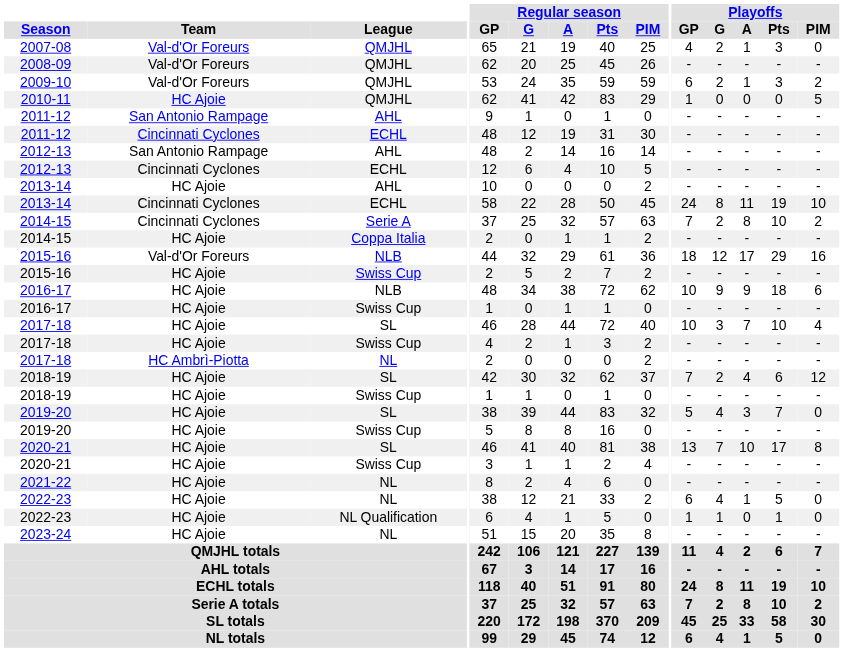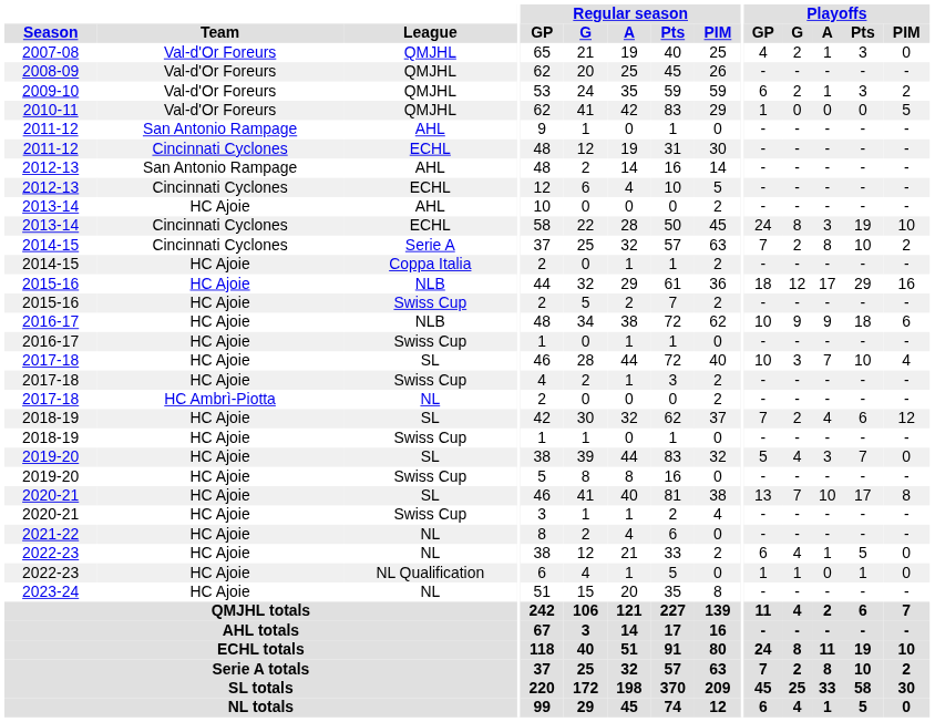2010-11 | Team: HC Ajoie -> Val-d'Or Foreurs
2013-14 / ECHL | Playoffs / A: 11 -> 3
2015-16 / NLB | Team: Val-d'Or Foreurs -> HC Ajoie
